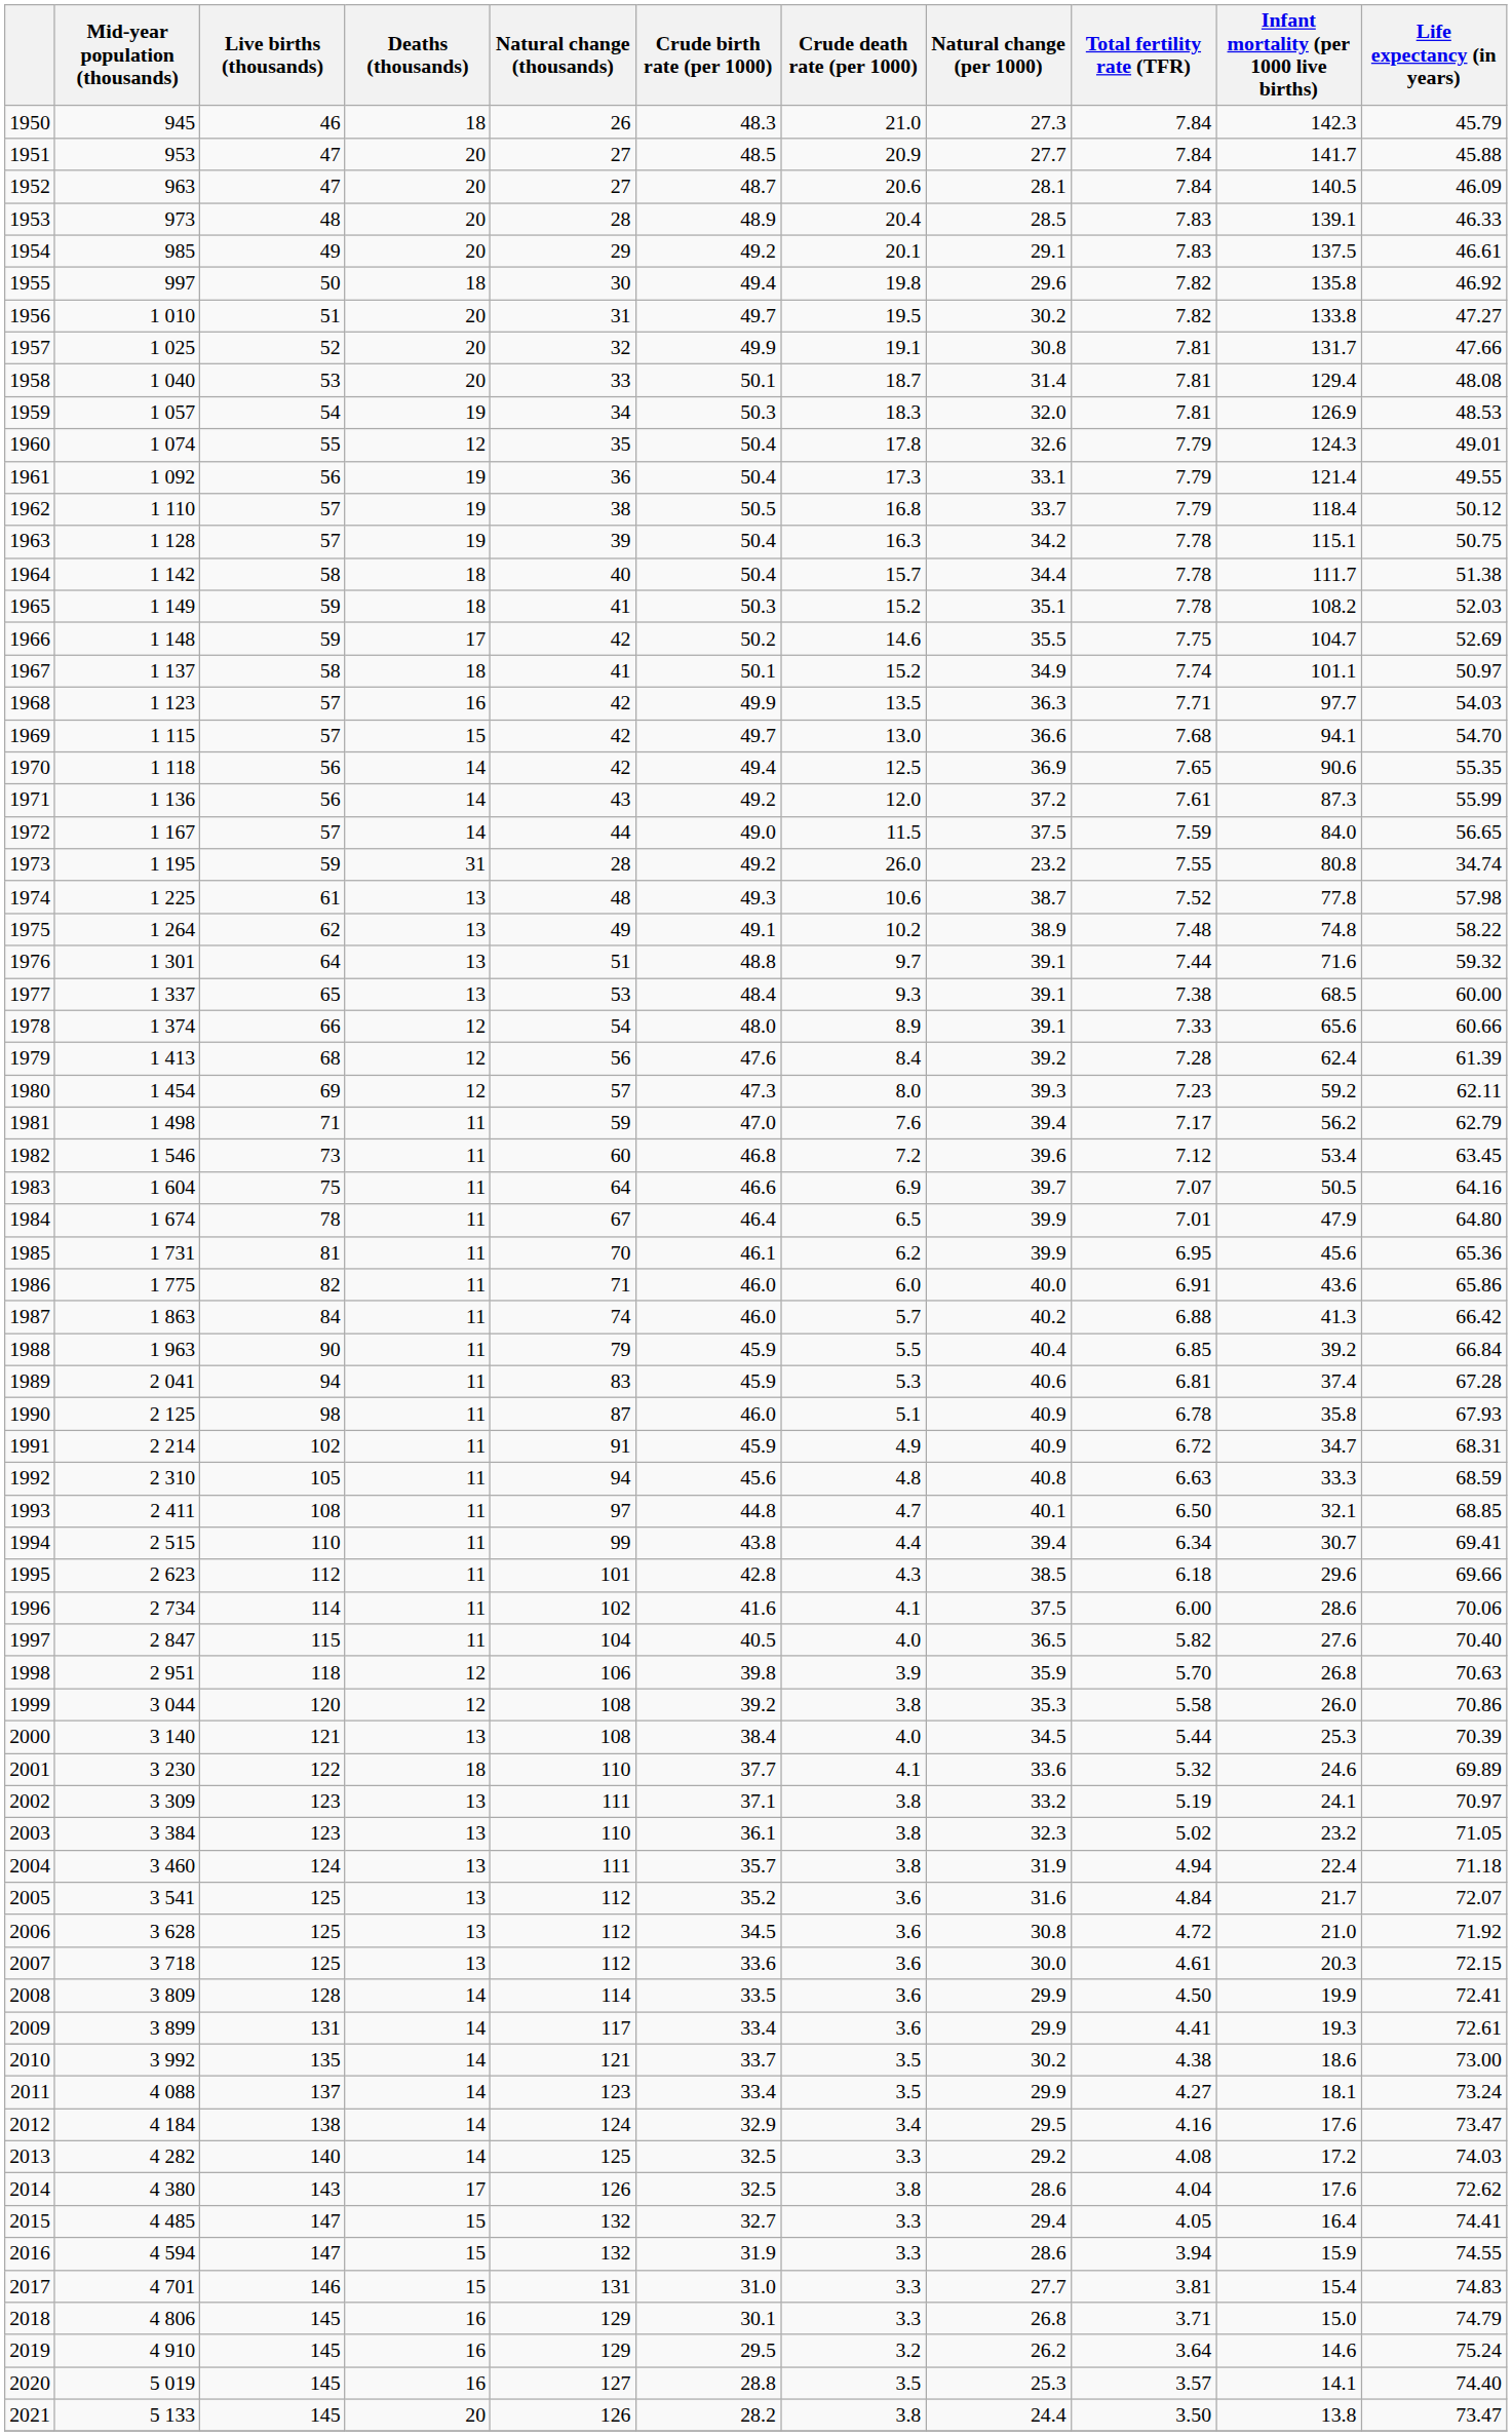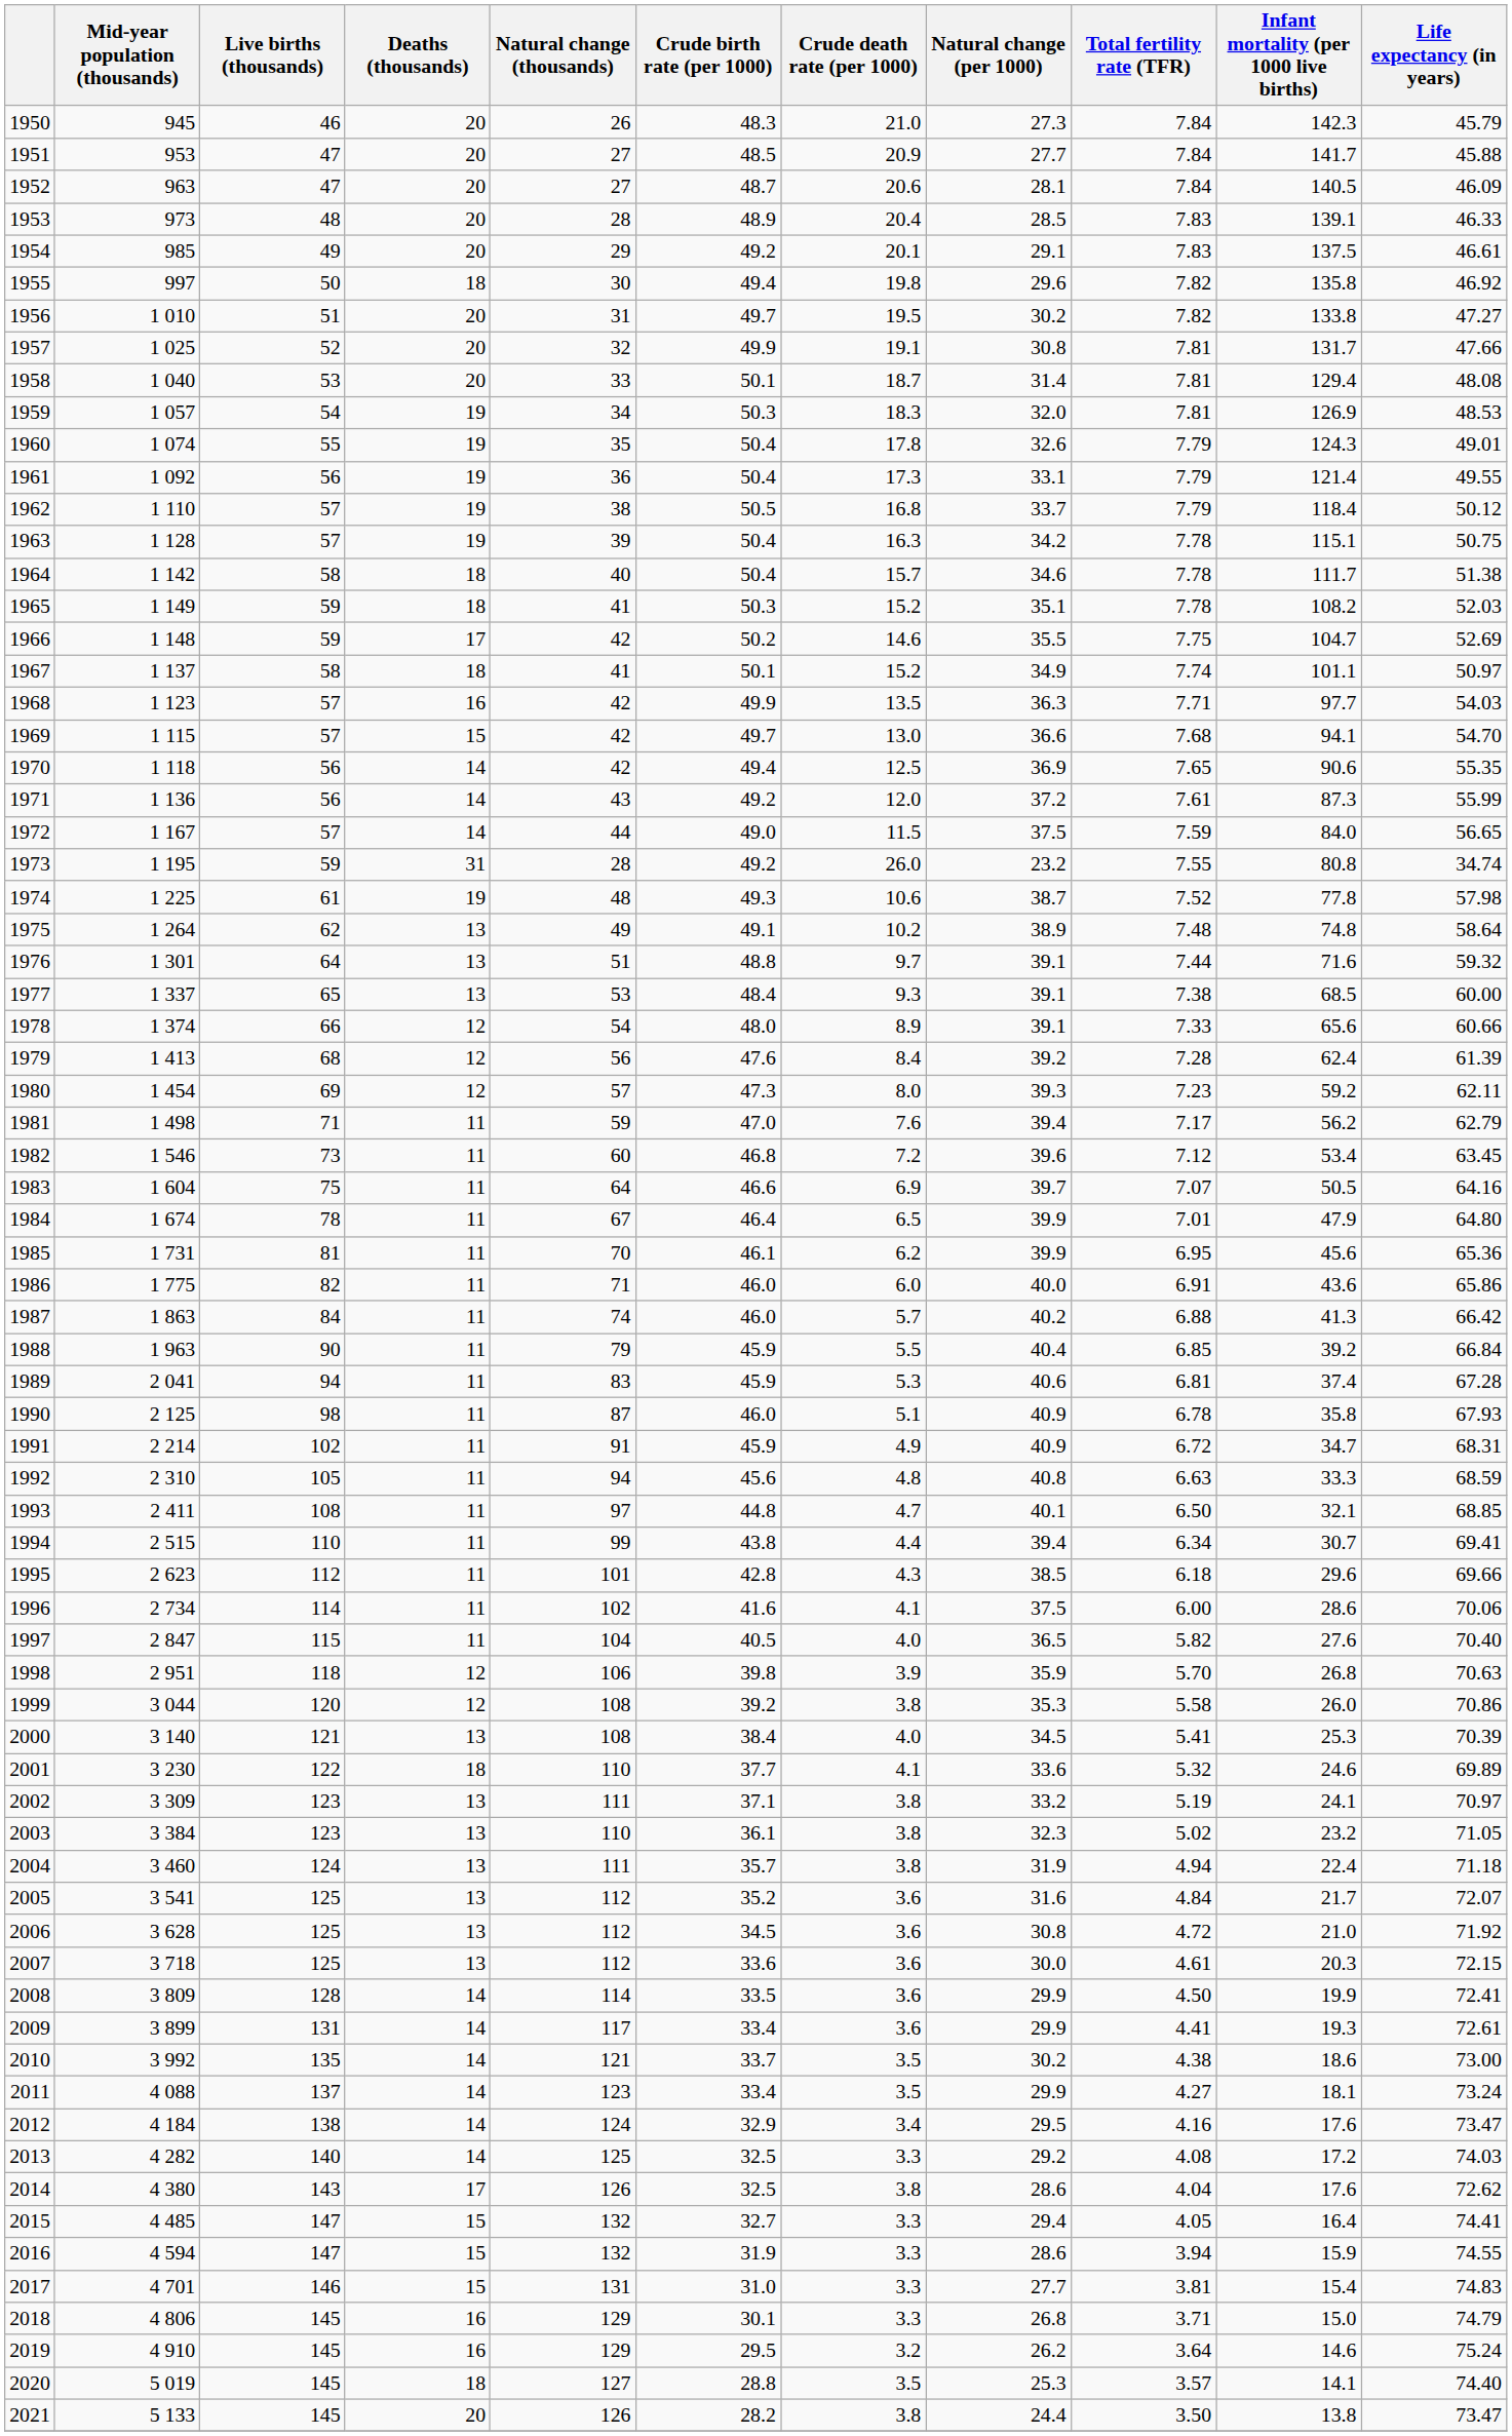1950 | Deaths (thousands): 18 -> 20
1960 | Deaths (thousands): 12 -> 19
1964 | Natural change (per 1000): 34.4 -> 34.6
1974 | Deaths (thousands): 13 -> 19
1975 | Life expectancy (in years): 58.22 -> 58.64
2000 | Total fertility rate (TFR): 5.44 -> 5.41
2020 | Deaths (thousands): 16 -> 18
